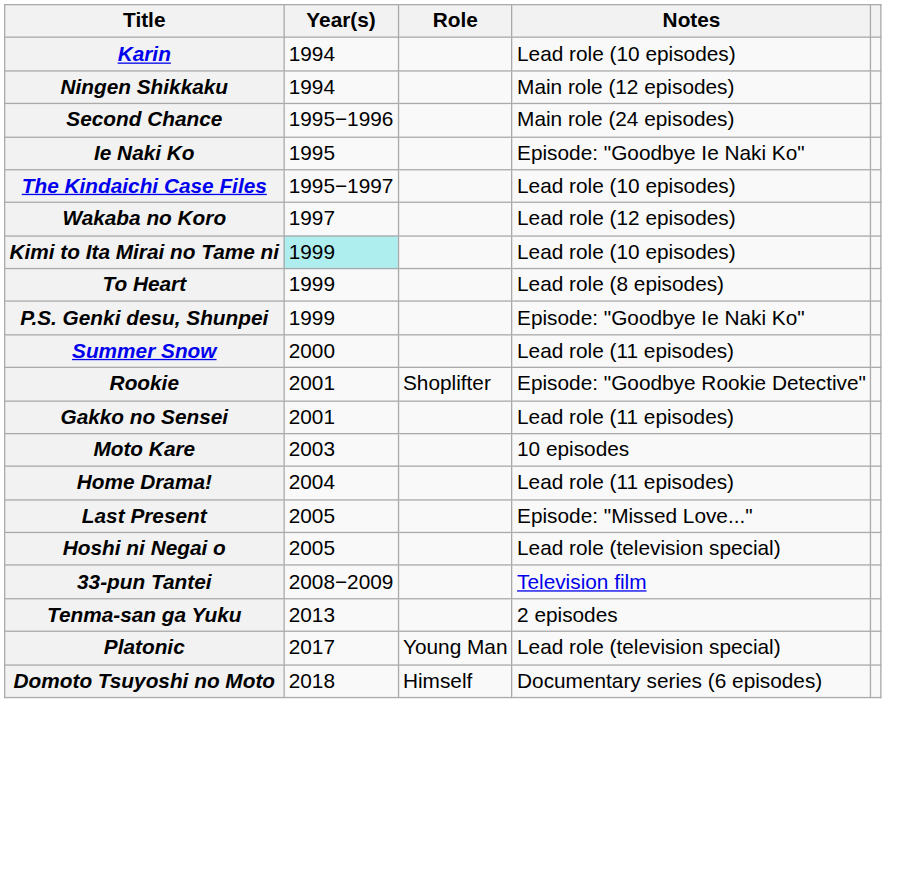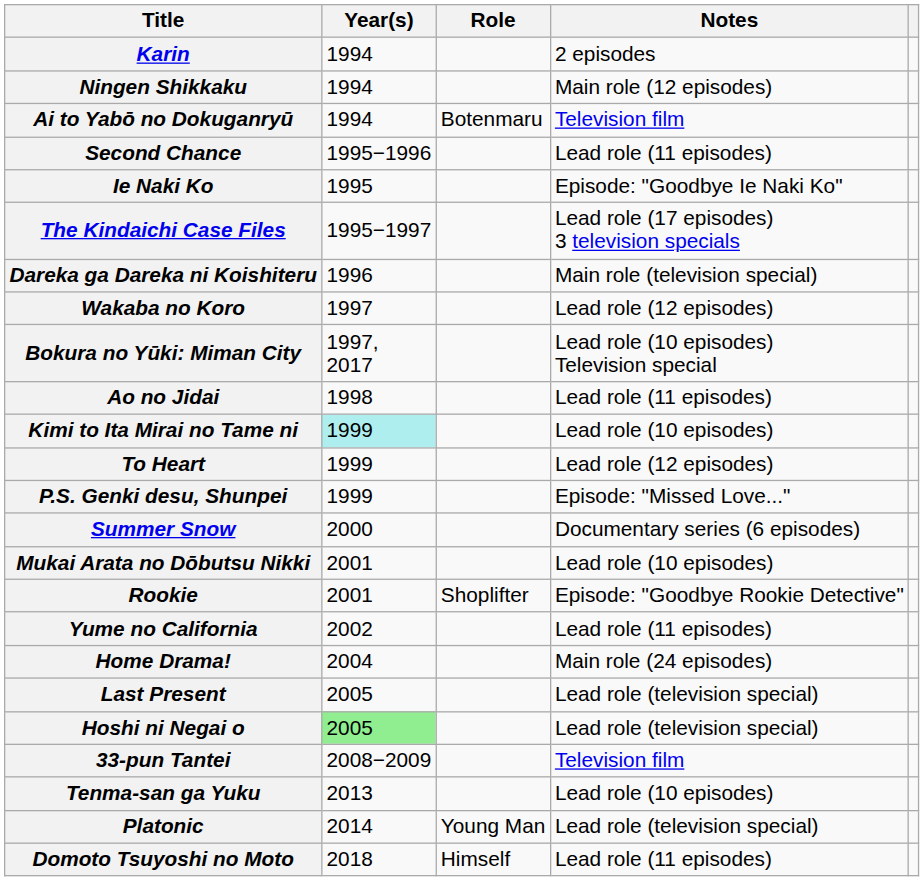Karin | Notes: Lead role (10 episodes) -> 2 episodes
+ row: Ai to Yabō no Dokuganryū | 1994 | Botenmaru | Television film
Second Chance | Notes: Main role (24 episodes) -> Lead role (11 episodes)
The Kindaichi Case Files | Notes: Lead role (10 episodes) -> Lead role (17 episodes) 3 television specials
+ row: Dareka ga Dareka ni Koishiteru | 1996 | Main role (television special)
+ row: Bokura no Yūki: Miman City | 1997, 2017 | Lead role (10 episodes) Television special
+ row: Ao no Jidai | 1998 | Lead role (11 episodes)
To Heart | Notes: Lead role (8 episodes) -> Lead role (12 episodes)
P.S. Genki desu, Shunpei | Notes: Episode: "Goodbye Ie Naki Ko" -> Episode: "Missed Love..."
Summer Snow | Notes: Lead role (11 episodes) -> Documentary series (6 episodes)
+ row: Mukai Arata no Dōbutsu Nikki | 2001 | Lead role (10 episodes)
- row: Gakko no Sensei | 2001 | Lead role (11 episodes)
+ row: Yume no California | 2002 | Lead role (11 episodes)
- row: Moto Kare | 2003 | 10 episodes
Home Drama! | Notes: Lead role (11 episodes) -> Main role (24 episodes)
Last Present | Notes: Episode: "Missed Love..." -> Lead role (television special)
Hoshi ni Negai o | Year(s): no background -> lightgreen background
Tenma-san ga Yuku | Notes: 2 episodes -> Lead role (10 episodes)
Platonic | Year(s): 2017 -> 2014
Domoto Tsuyoshi no Moto | Notes: Documentary series (6 episodes) -> Lead role (11 episodes)
